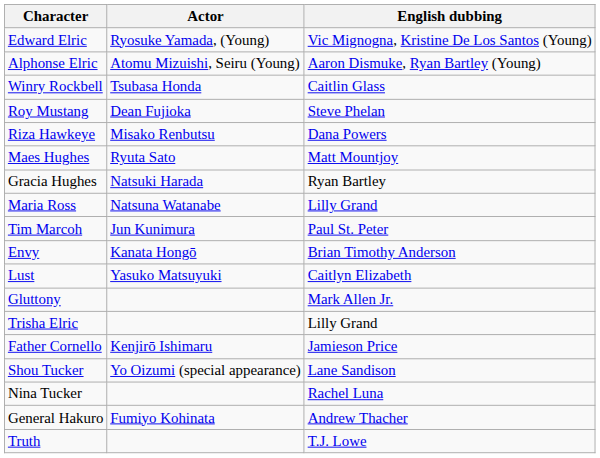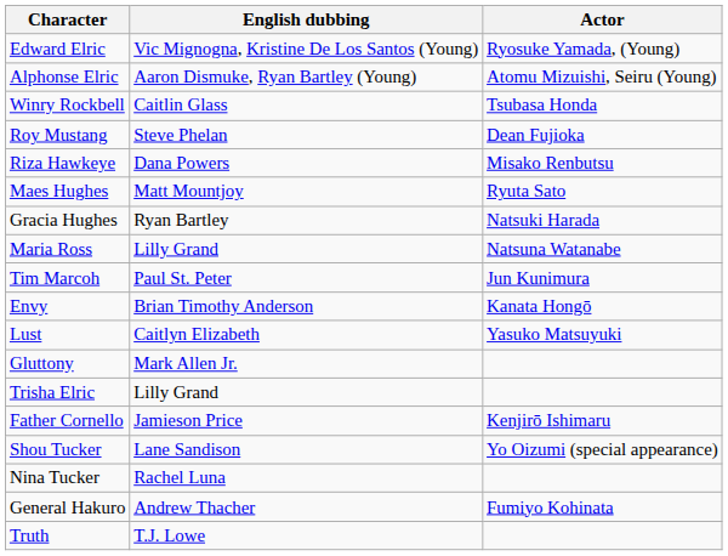columns swapped: Actor <-> English dubbing
